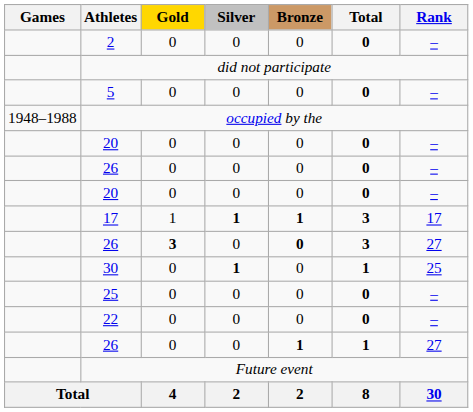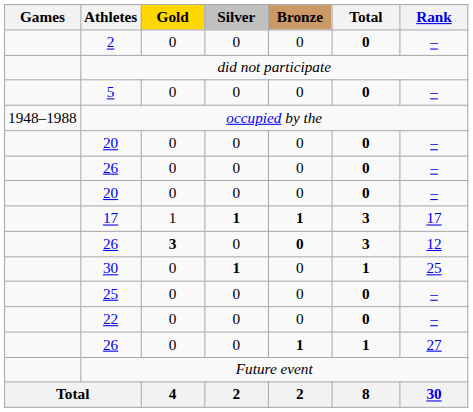26 / 3 | Rank: 27 -> 12
